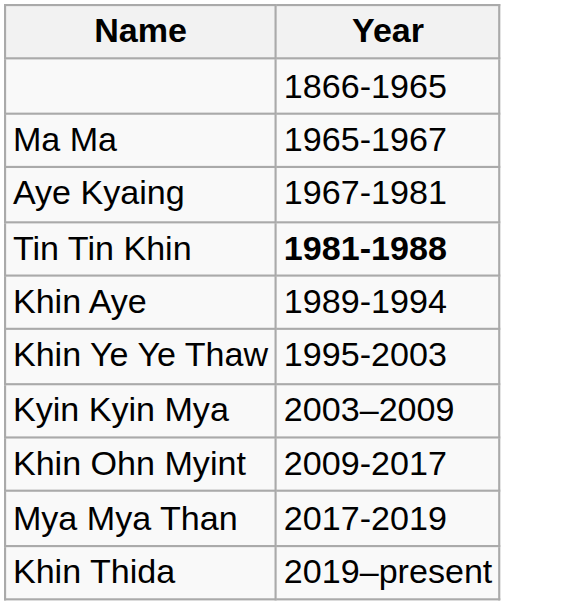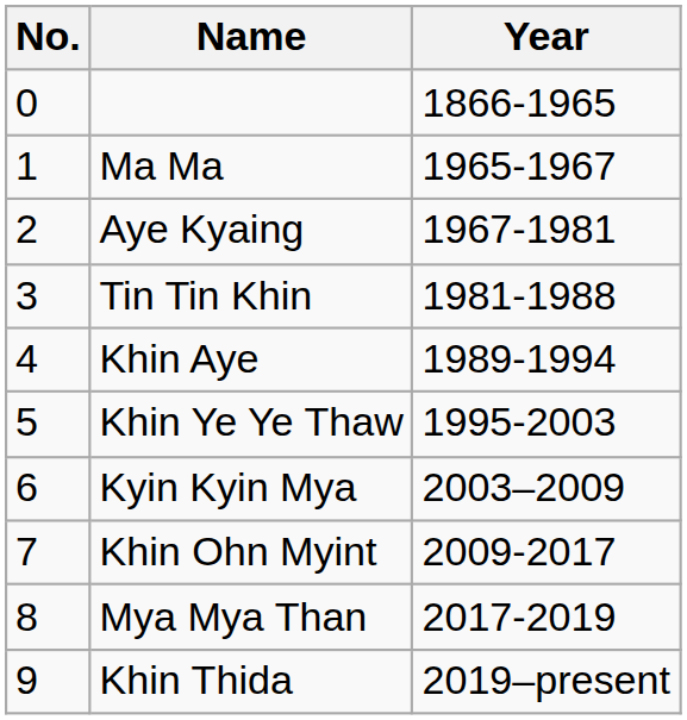+ column: No. | 0 | 1 | 2 | 3 | 4 | 5 | 6 | 7 | 8 | 9
Tin Tin Khin | Year: bold -> normal
